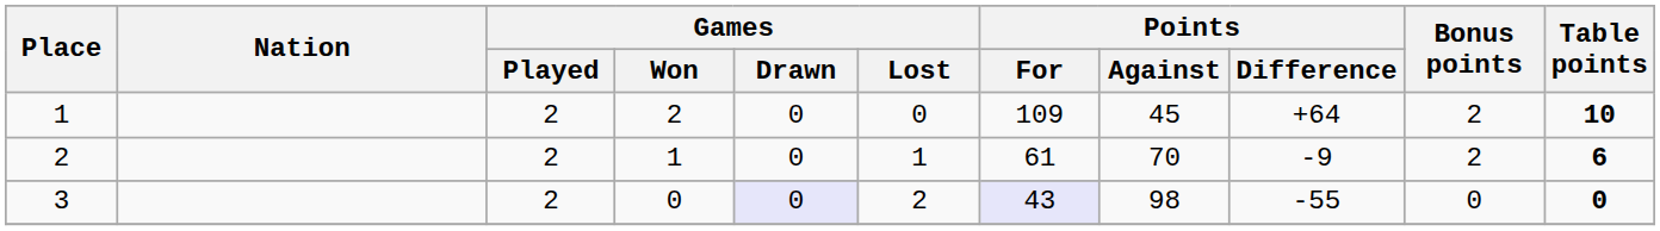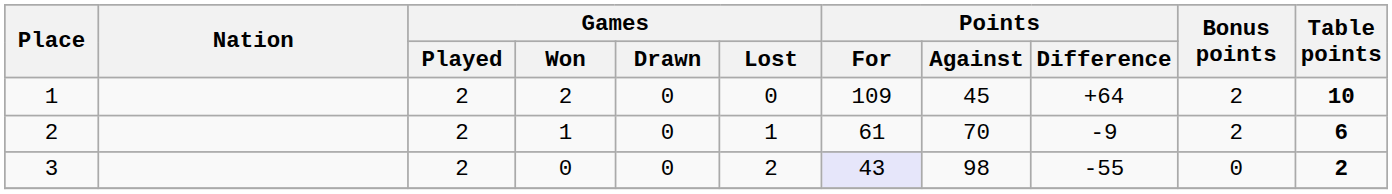3 | Games / Drawn: lavender background -> no background
3 | Table points: 0 -> 2
